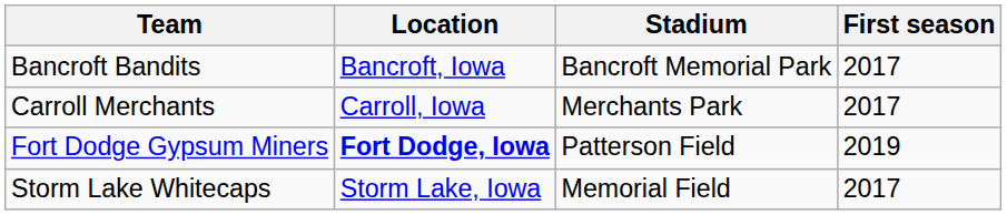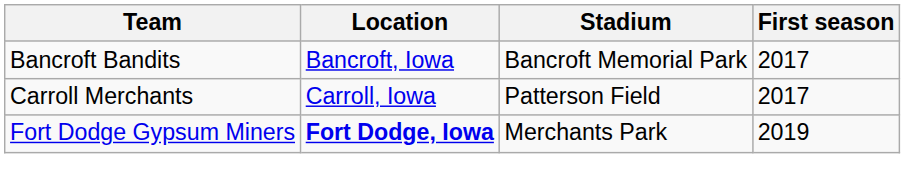Carroll Merchants | Stadium: Merchants Park -> Patterson Field
Fort Dodge Gypsum Miners | Stadium: Patterson Field -> Merchants Park
- row: Storm Lake Whitecaps | Storm Lake, Iowa | Memorial Field | 2017
